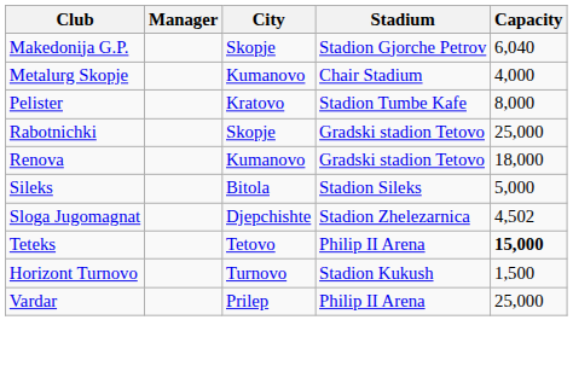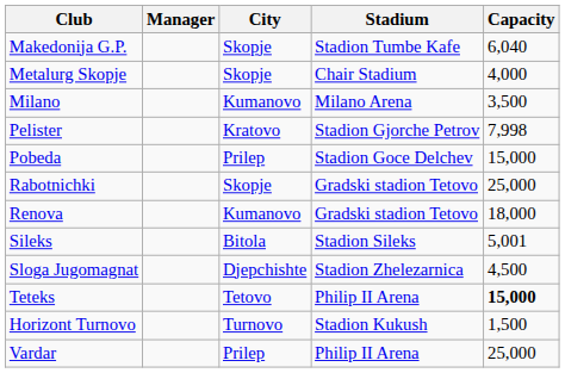Makedonija G.P. | Stadium: Stadion Gjorche Petrov -> Stadion Tumbe Kafe
Metalurg Skopje | City: Kumanovo -> Skopje
+ row: Milano | Kumanovo | Milano Arena | 3,500
Pelister | Stadium: Stadion Tumbe Kafe -> Stadion Gjorche Petrov
Pelister | Capacity: 8,000 -> 7,998
+ row: Pobeda | Prilep | Stadion Goce Delchev | 15,000
Sileks | Capacity: 5,000 -> 5,001
Sloga Jugomagnat | Capacity: 4,502 -> 4,500
